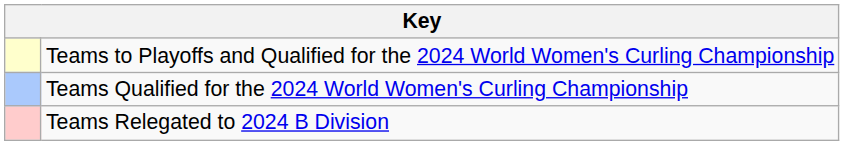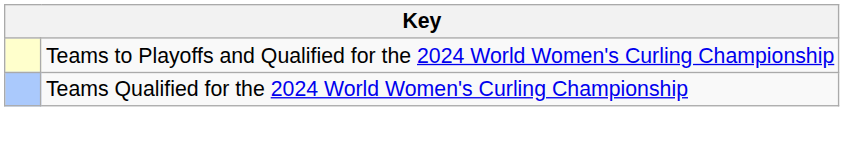- row: Teams Relegated to 2024 B Division
